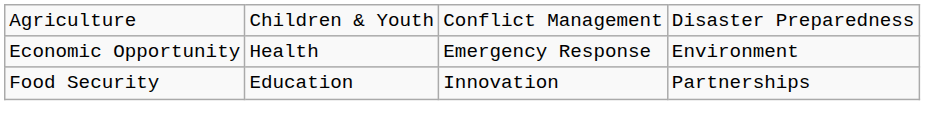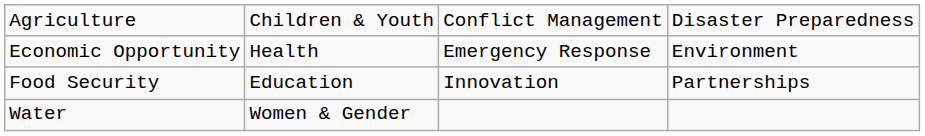+ row: Water | Women & Gender
